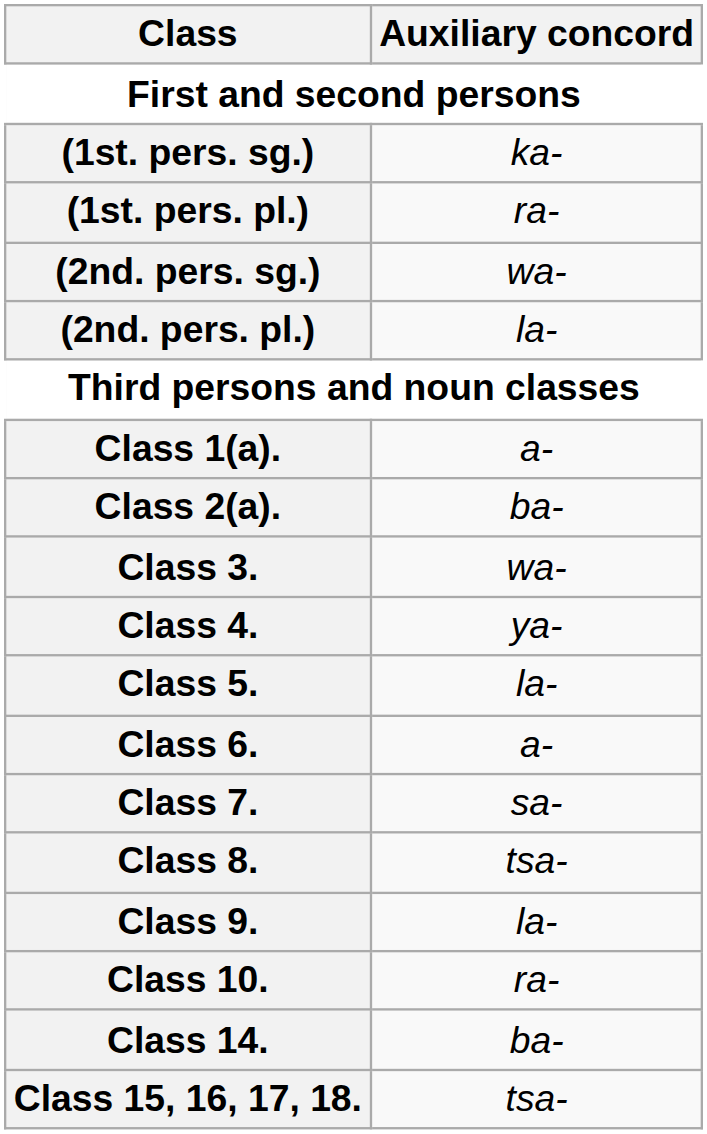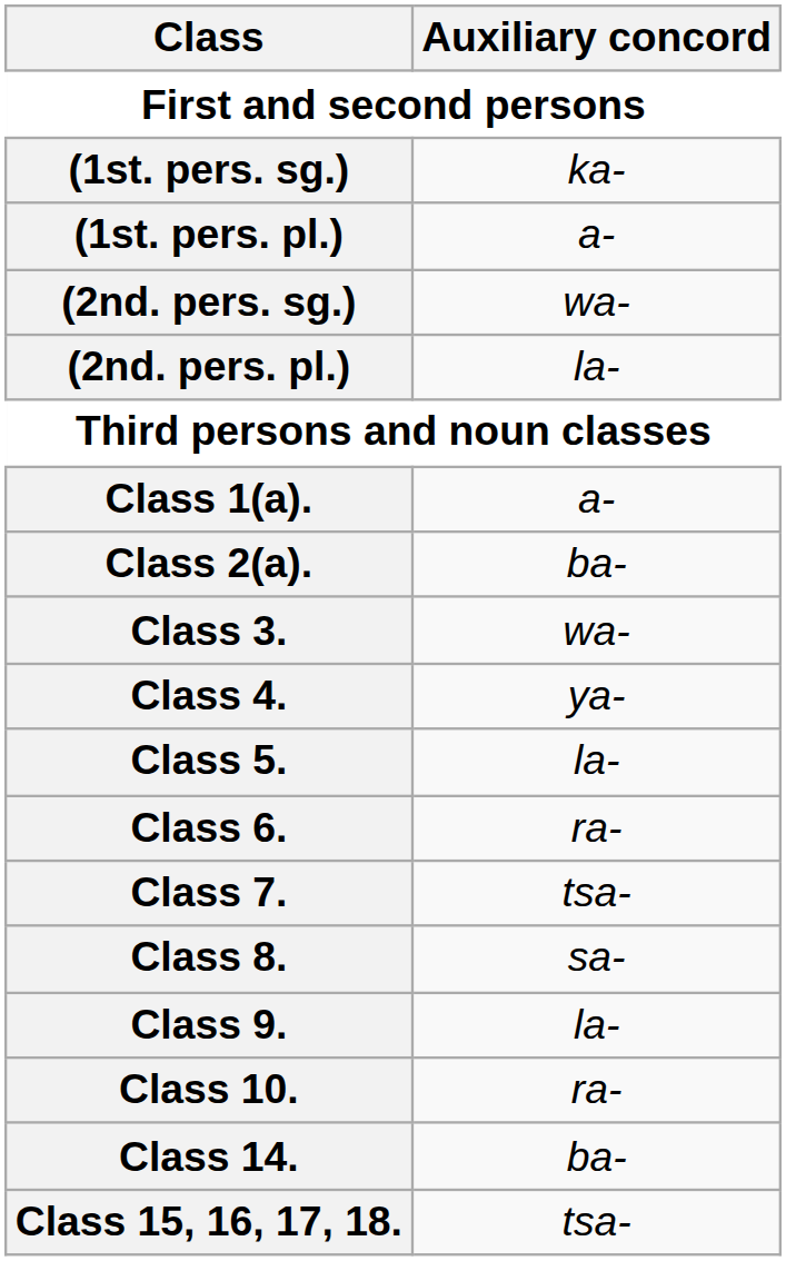(1st. pers. pl.) | Auxiliary concord: ra- -> a-
Class 6. | Auxiliary concord: a- -> ra-
Class 7. | Auxiliary concord: sa- -> tsa-
Class 8. | Auxiliary concord: tsa- -> sa-
